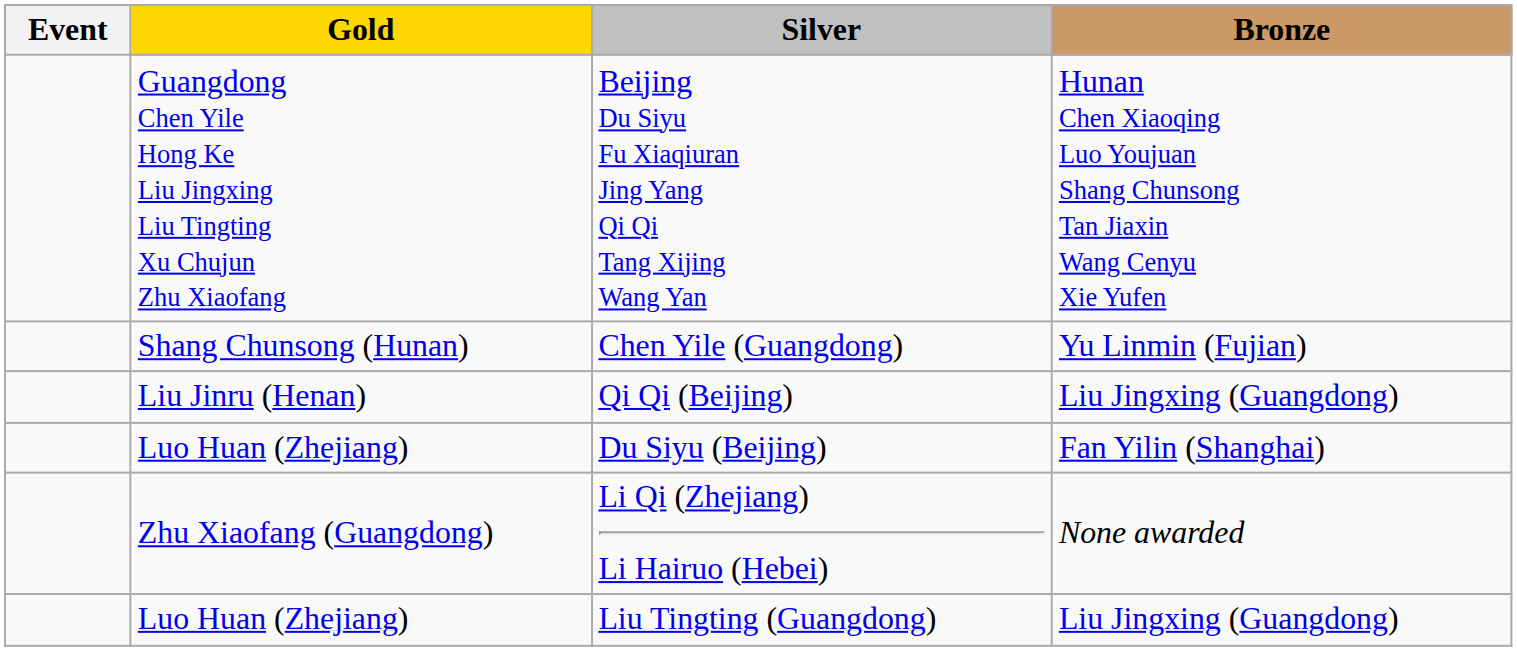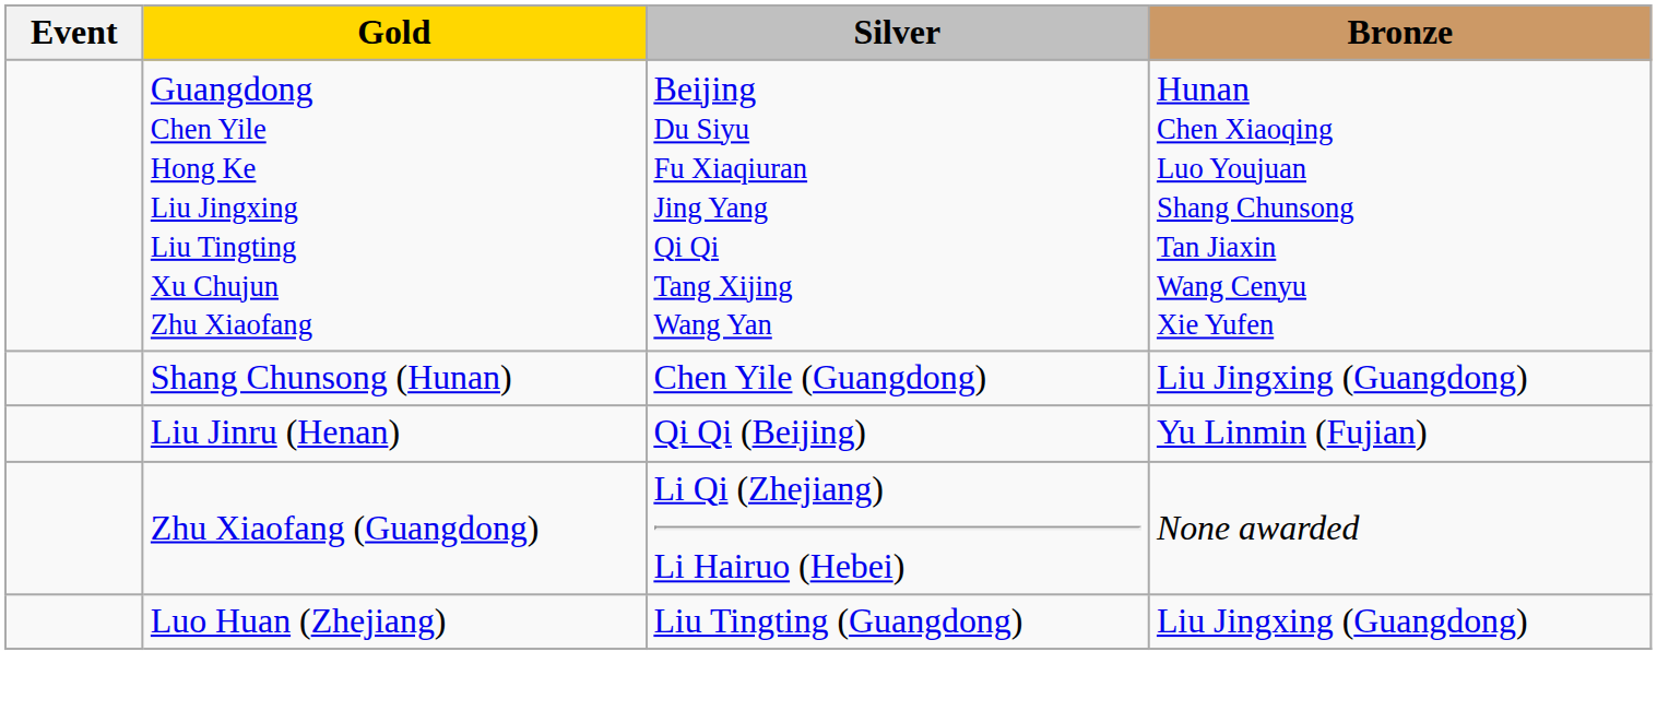Chen Yile (Guangdong) | Bronze: Yu Linmin (Fujian) -> Liu Jingxing (Guangdong)
Qi Qi (Beijing) | Bronze: Liu Jingxing (Guangdong) -> Yu Linmin (Fujian)
- row: Luo Huan (Zhejiang) | Du Siyu (Beijing) | Fan Yilin (Shanghai)
